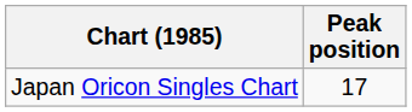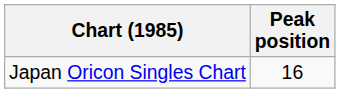Japan Oricon Singles Chart | Peak position: 17 -> 16
